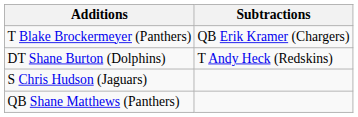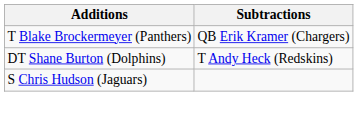- row: QB Shane Matthews (Panthers)
